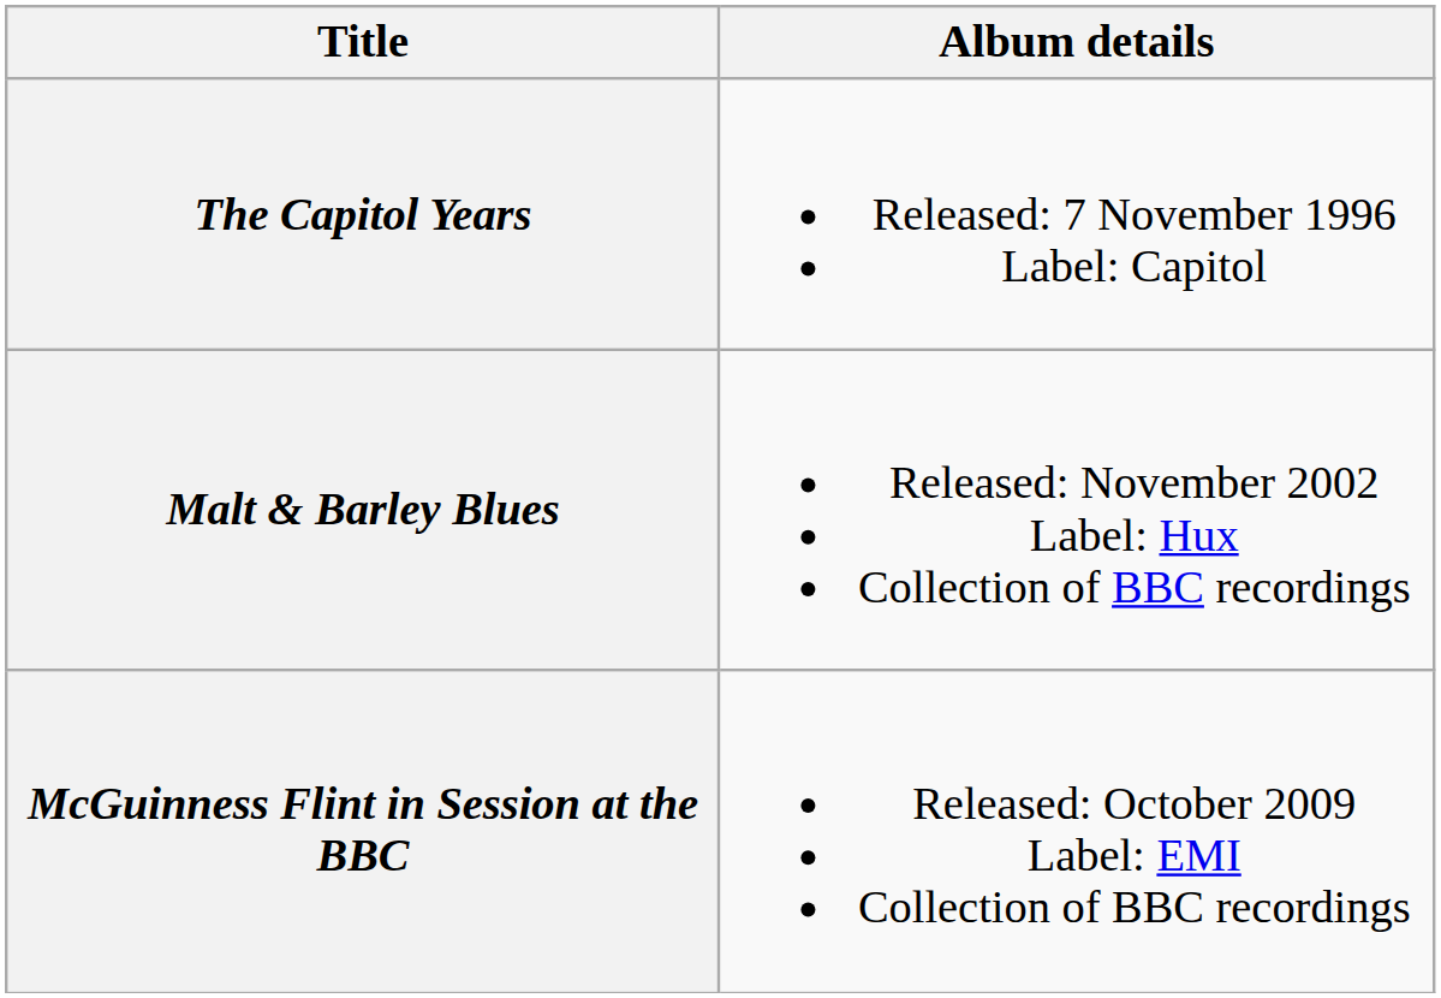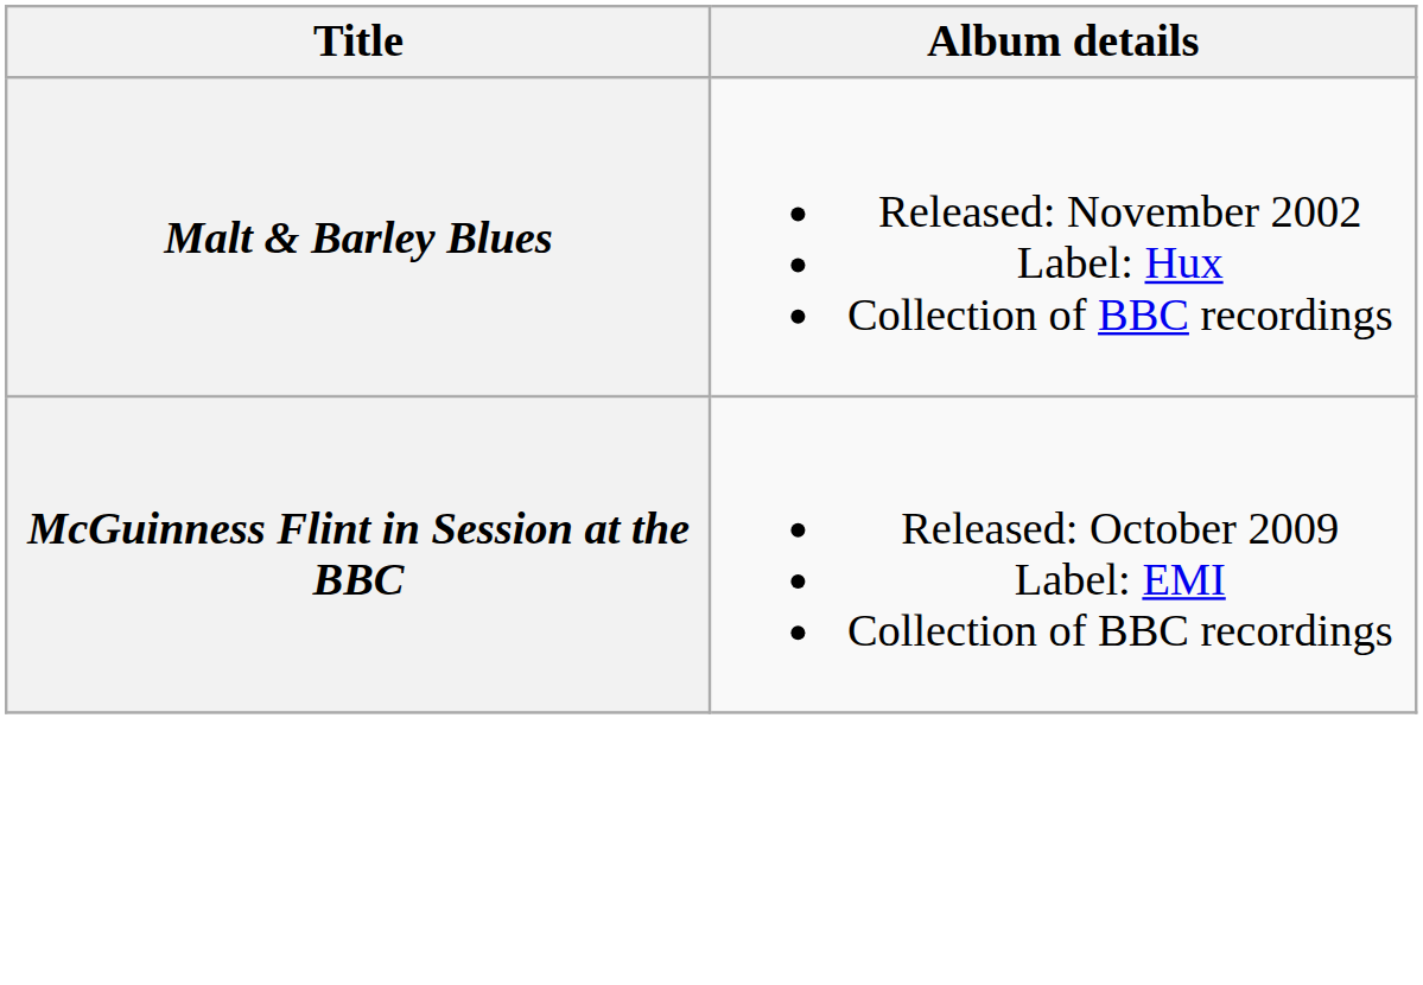- row: The Capitol Years | Released: 7 November 1996 Label: Capitol
